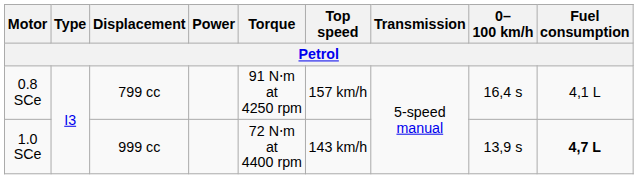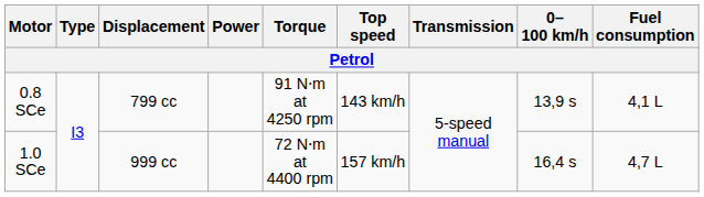0.8 SCe | Top speed: 157 km/h -> 143 km/h
0.8 SCe | 0–100 km/h: 16,4 s -> 13,9 s
1.0 SCe | Top speed: 143 km/h -> 157 km/h
1.0 SCe | 0–100 km/h: 13,9 s -> 16,4 s
1.0 SCe | Fuel consumption: bold -> normal
